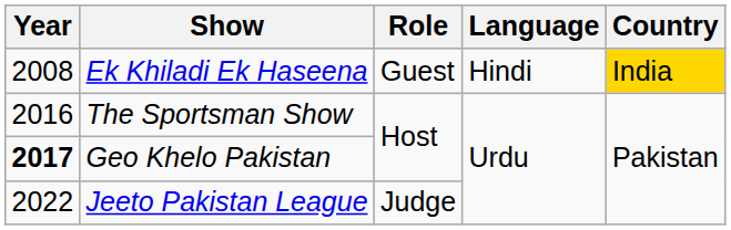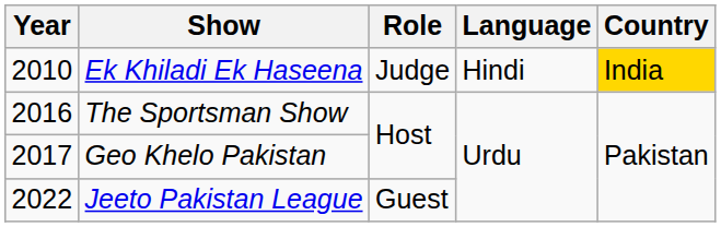Ek Khiladi Ek Haseena | Year: 2008 -> 2010
Ek Khiladi Ek Haseena | Role: Guest -> Judge
Geo Khelo Pakistan | Year: bold -> normal
Jeeto Pakistan League | Role: Judge -> Guest
